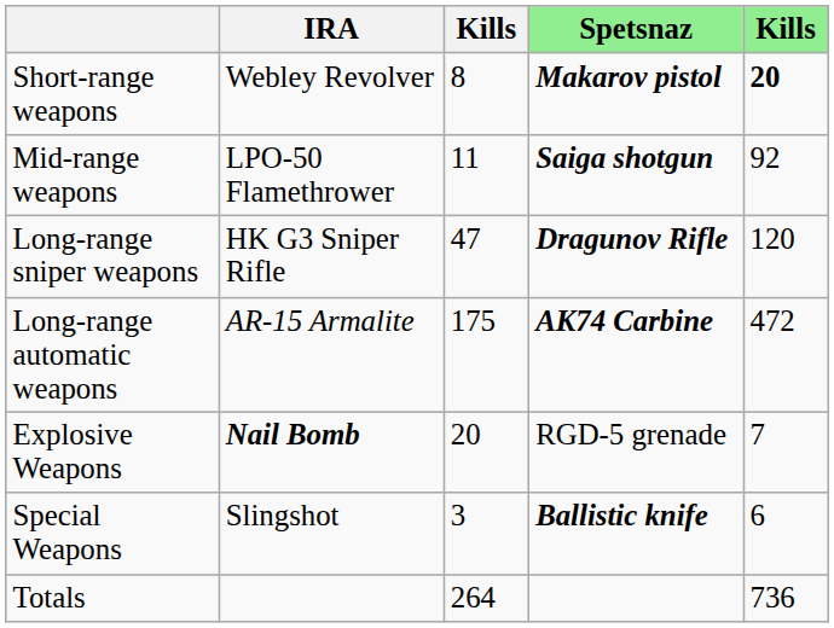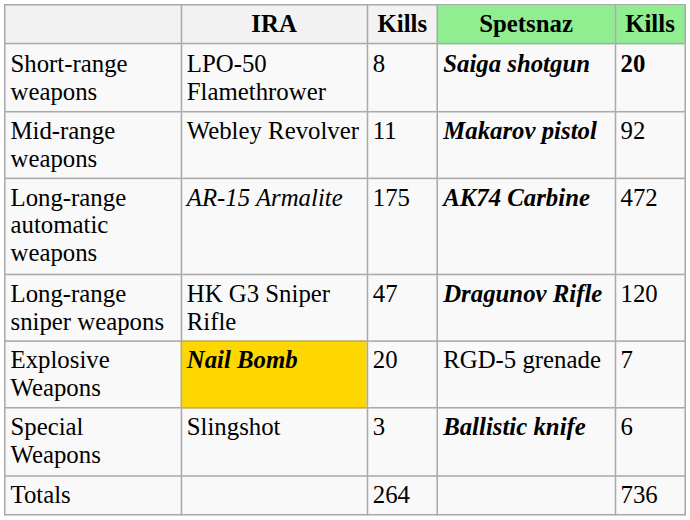Short-range weapons | IRA: Webley Revolver -> LPO-50 Flamethrower
Short-range weapons | Spetsnaz: Makarov pistol -> Saiga shotgun
Mid-range weapons | IRA: LPO-50 Flamethrower -> Webley Revolver
Mid-range weapons | Spetsnaz: Saiga shotgun -> Makarov pistol
rows swapped: Long-range automatic weapons <-> Long-range sniper weapons
Explosive Weapons | IRA: no background -> gold background
